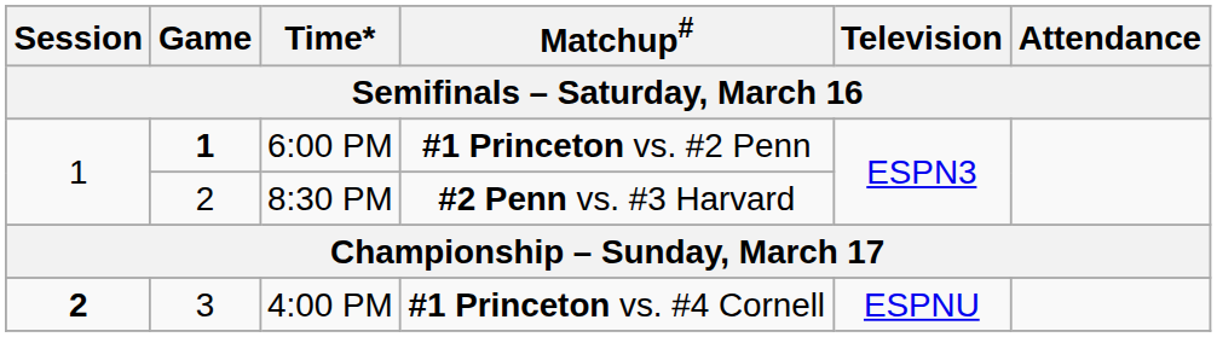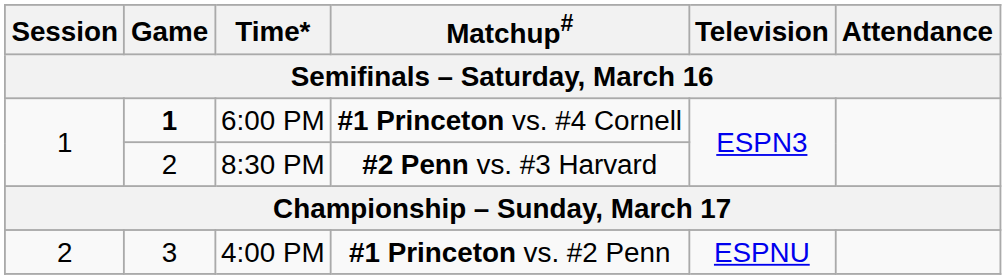6:00 PM | Matchup#: #1 Princeton vs. #2 Penn -> #1 Princeton vs. #4 Cornell
4:00 PM | Session: bold -> normal
4:00 PM | Matchup#: #1 Princeton vs. #4 Cornell -> #1 Princeton vs. #2 Penn
